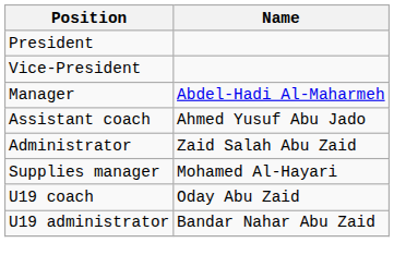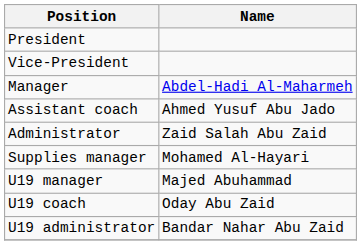+ row: U19 manager | Majed Abuhammad
